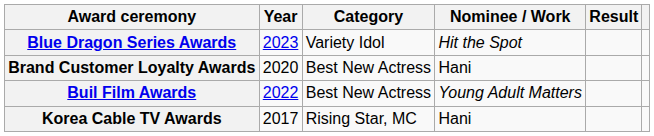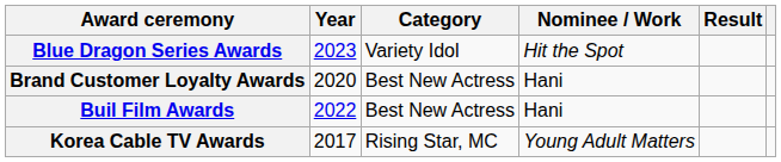Buil Film Awards | Nominee / Work: Young Adult Matters -> Hani
Korea Cable TV Awards | Nominee / Work: Hani -> Young Adult Matters
